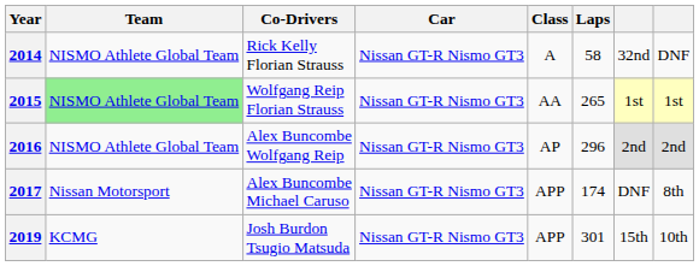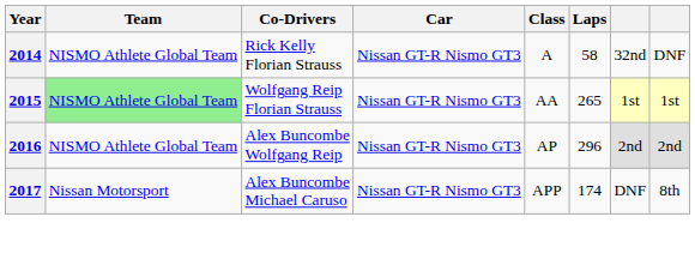- row: 2019 | KCMG | Josh Burdon Tsugio Matsuda | Nissan GT-R Nismo GT3 | APP | 301 | 15th | 10th
